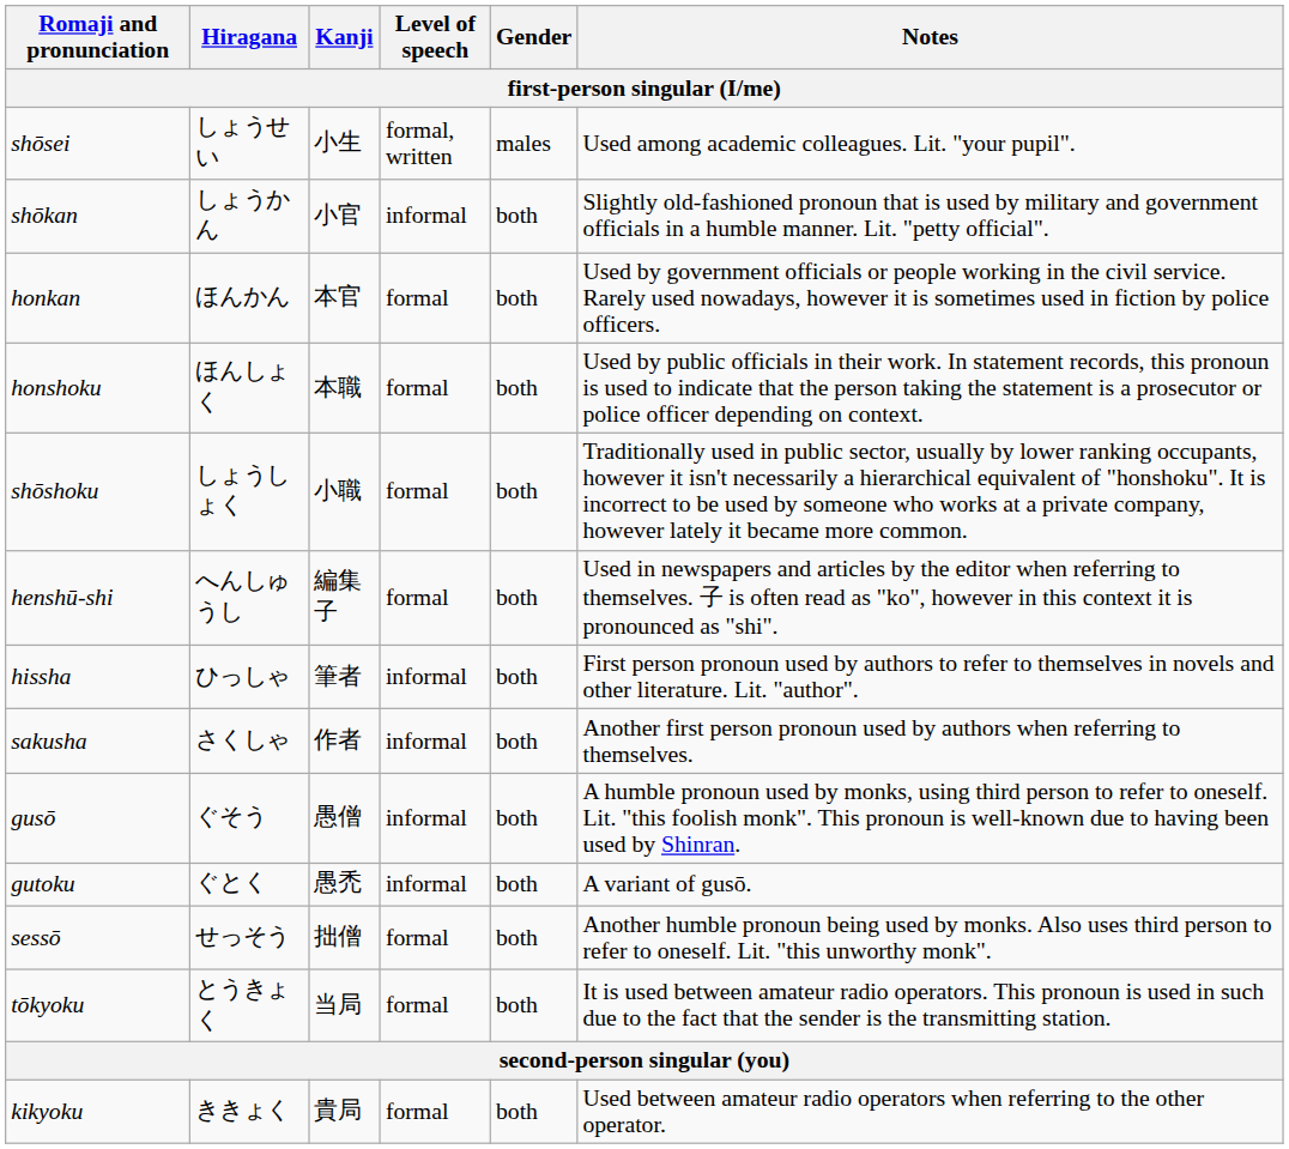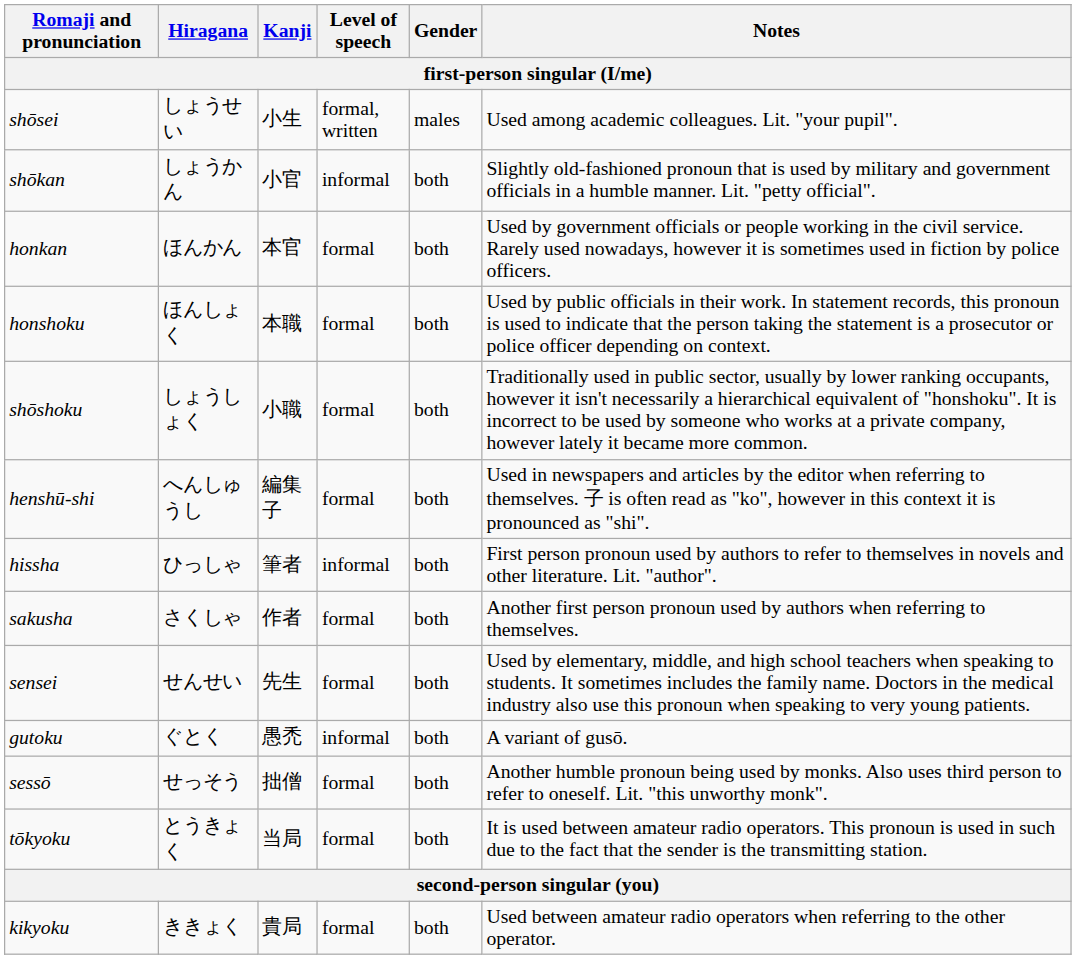sakusha | Level of speech: informal -> formal
+ row: sensei | せんせい | 先生 | formal | both | Used by elementary, middle, and high school teachers when speaking to students. It sometimes includes the family name. Doctors in the medical industry also use this pronoun when speaking to very young patients.
- row: gusō | ぐそう | 愚僧 | informal | both | A humble pronoun used by monks, using third person to refer to oneself. Lit. "this foolish monk". This pronoun is well-known due to having been used by Shinran.
